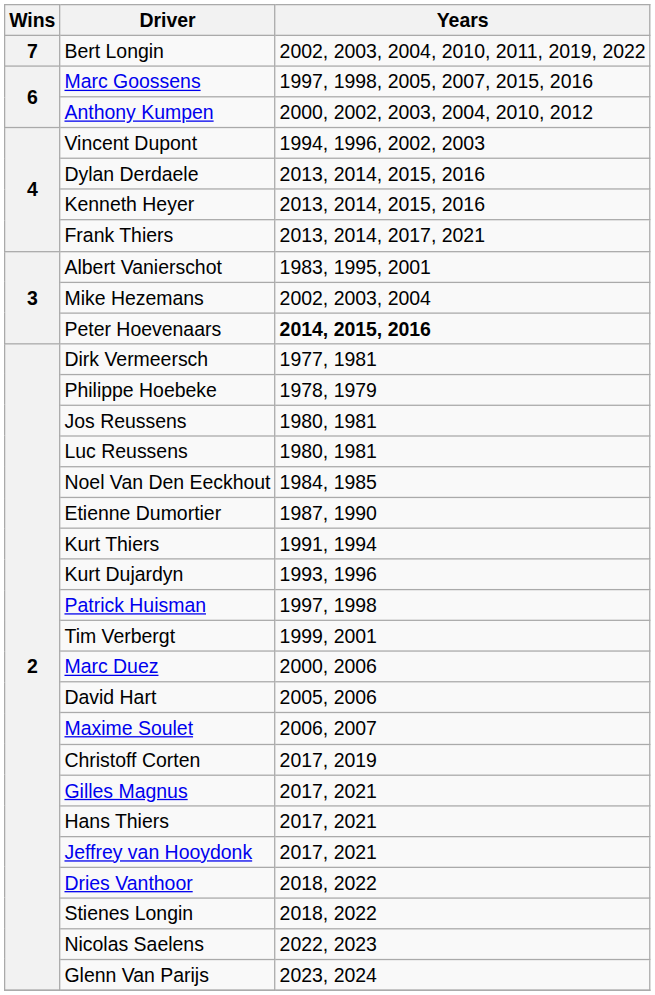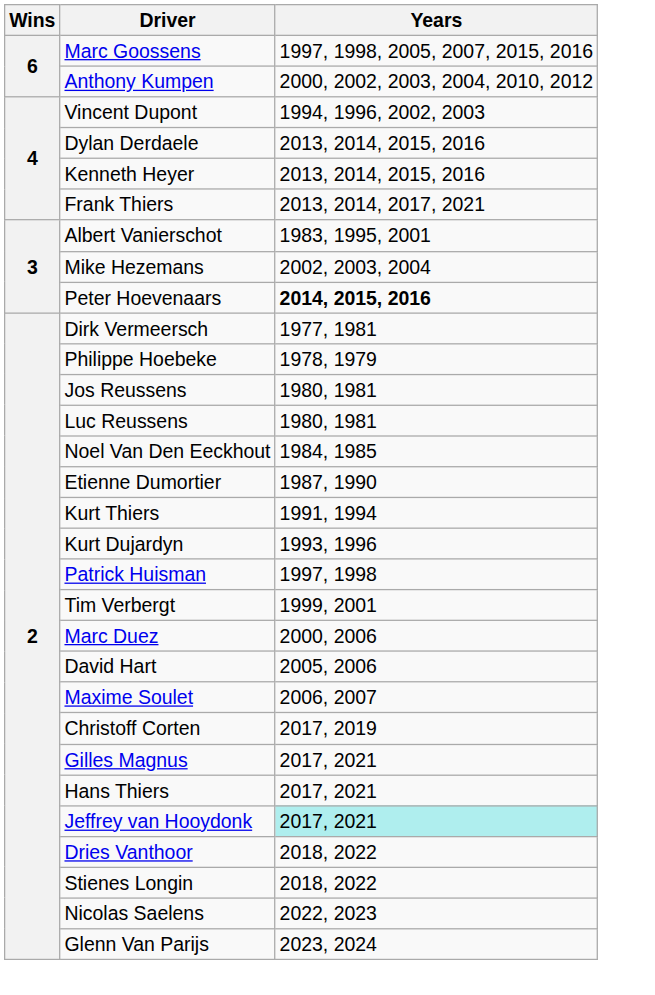- row: 7 | Bert Longin | 2002, 2003, 2004, 2010, 2011, 2019, 2022
Jeffrey van Hooydonk | Years: no background -> paleturquoise background
